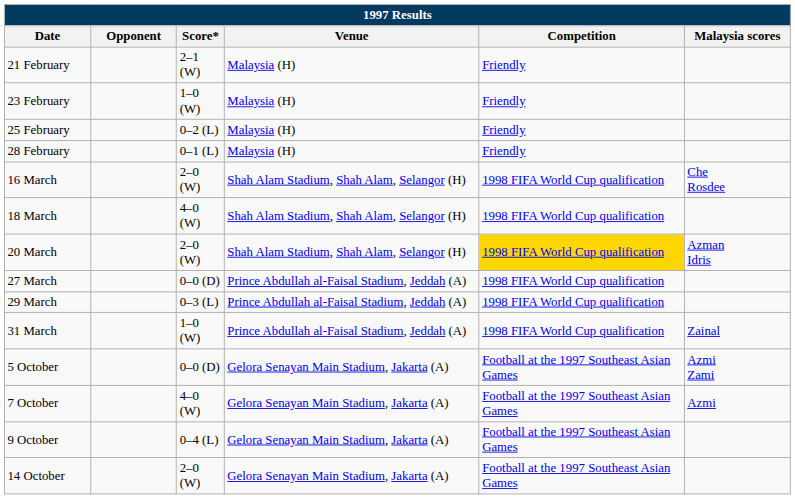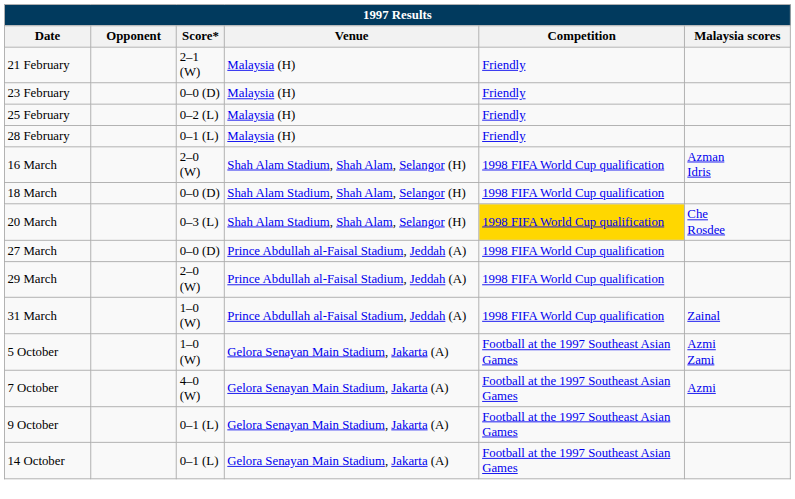23 February | Score*: 1–0 (W) -> 0–0 (D)
16 March | Malaysia scores: Che Rosdee -> Azman Idris
18 March | Score*: 4–0 (W) -> 0–0 (D)
20 March | Score*: 2–0 (W) -> 0–3 (L)
20 March | Malaysia scores: Azman Idris -> Che Rosdee
29 March | Score*: 0–3 (L) -> 2–0 (W)
5 October | Score*: 0–0 (D) -> 1–0 (W)
9 October | Score*: 0–4 (L) -> 0–1 (L)
14 October | Score*: 2–0 (W) -> 0–1 (L)
